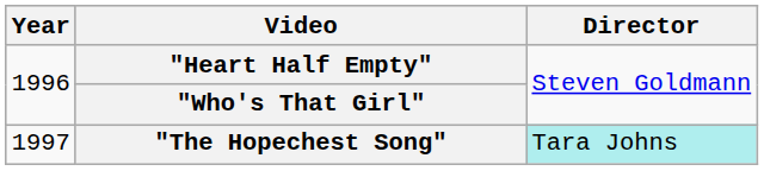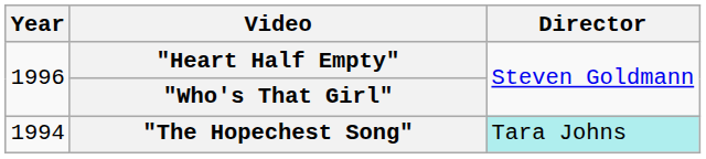"The Hopechest Song" | Year: 1997 -> 1994
